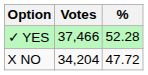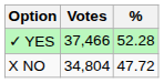X NO | Votes: 34,204 -> 34,804
